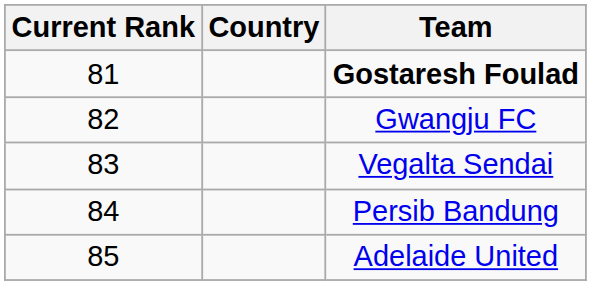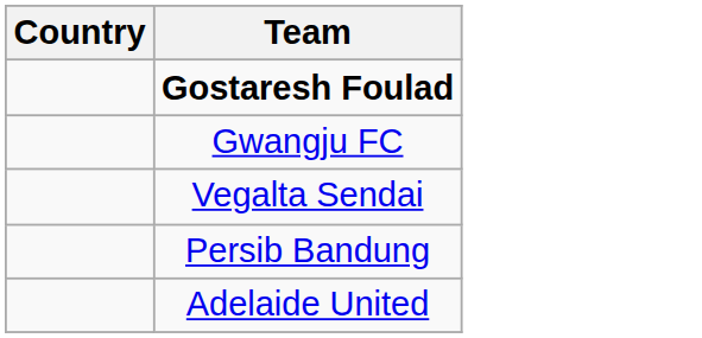- column: Current Rank | 81 | 82 | 83 | 84 | 85
